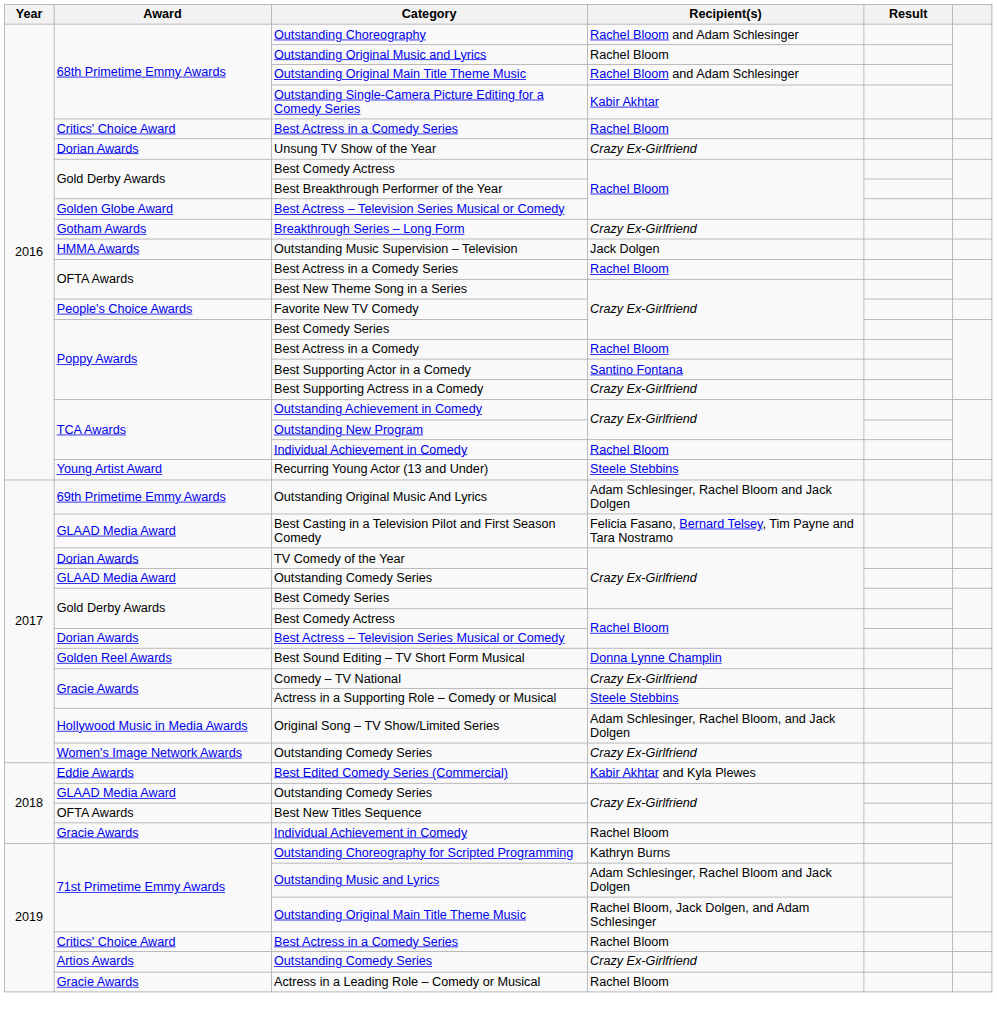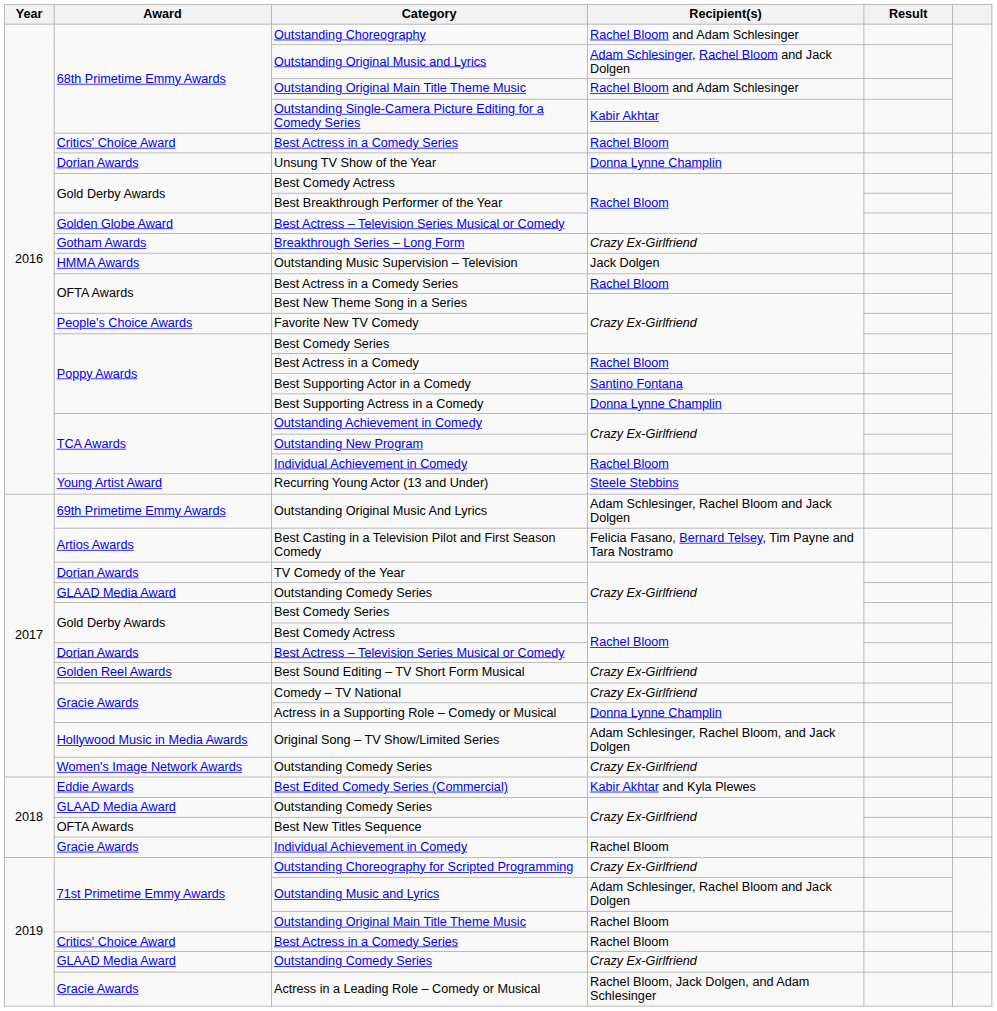Outstanding Original Music and Lyrics | Recipient(s): Rachel Bloom -> Adam Schlesinger, Rachel Bloom and Jack Dolgen
Unsung TV Show of the Year | Recipient(s): Crazy Ex-Girlfriend -> Donna Lynne Champlin
Best Supporting Actress in a Comedy | Recipient(s): Crazy Ex-Girlfriend -> Donna Lynne Champlin
Best Casting in a Television Pilot and First Season Comedy | Award: GLAAD Media Award -> Artios Awards
Best Sound Editing – TV Short Form Musical | Recipient(s): Donna Lynne Champlin -> Crazy Ex-Girlfriend
Actress in a Supporting Role – Comedy or Musical | Recipient(s): Steele Stebbins -> Donna Lynne Champlin
Outstanding Choreography for Scripted Programming | Recipient(s): Kathryn Burns -> Crazy Ex-Girlfriend
2019 / Outstanding Original Main Title Theme Music | Recipient(s): Rachel Bloom, Jack Dolgen, and Adam Schlesinger -> Rachel Bloom
2019 / Outstanding Comedy Series | Award: Artios Awards -> GLAAD Media Award
Actress in a Leading Role – Comedy or Musical | Recipient(s): Rachel Bloom -> Rachel Bloom, Jack Dolgen, and Adam Schlesinger
